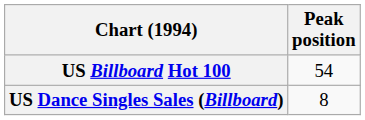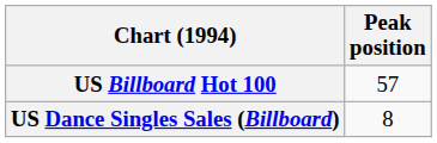US Billboard Hot 100 | Peak position: 54 -> 57
